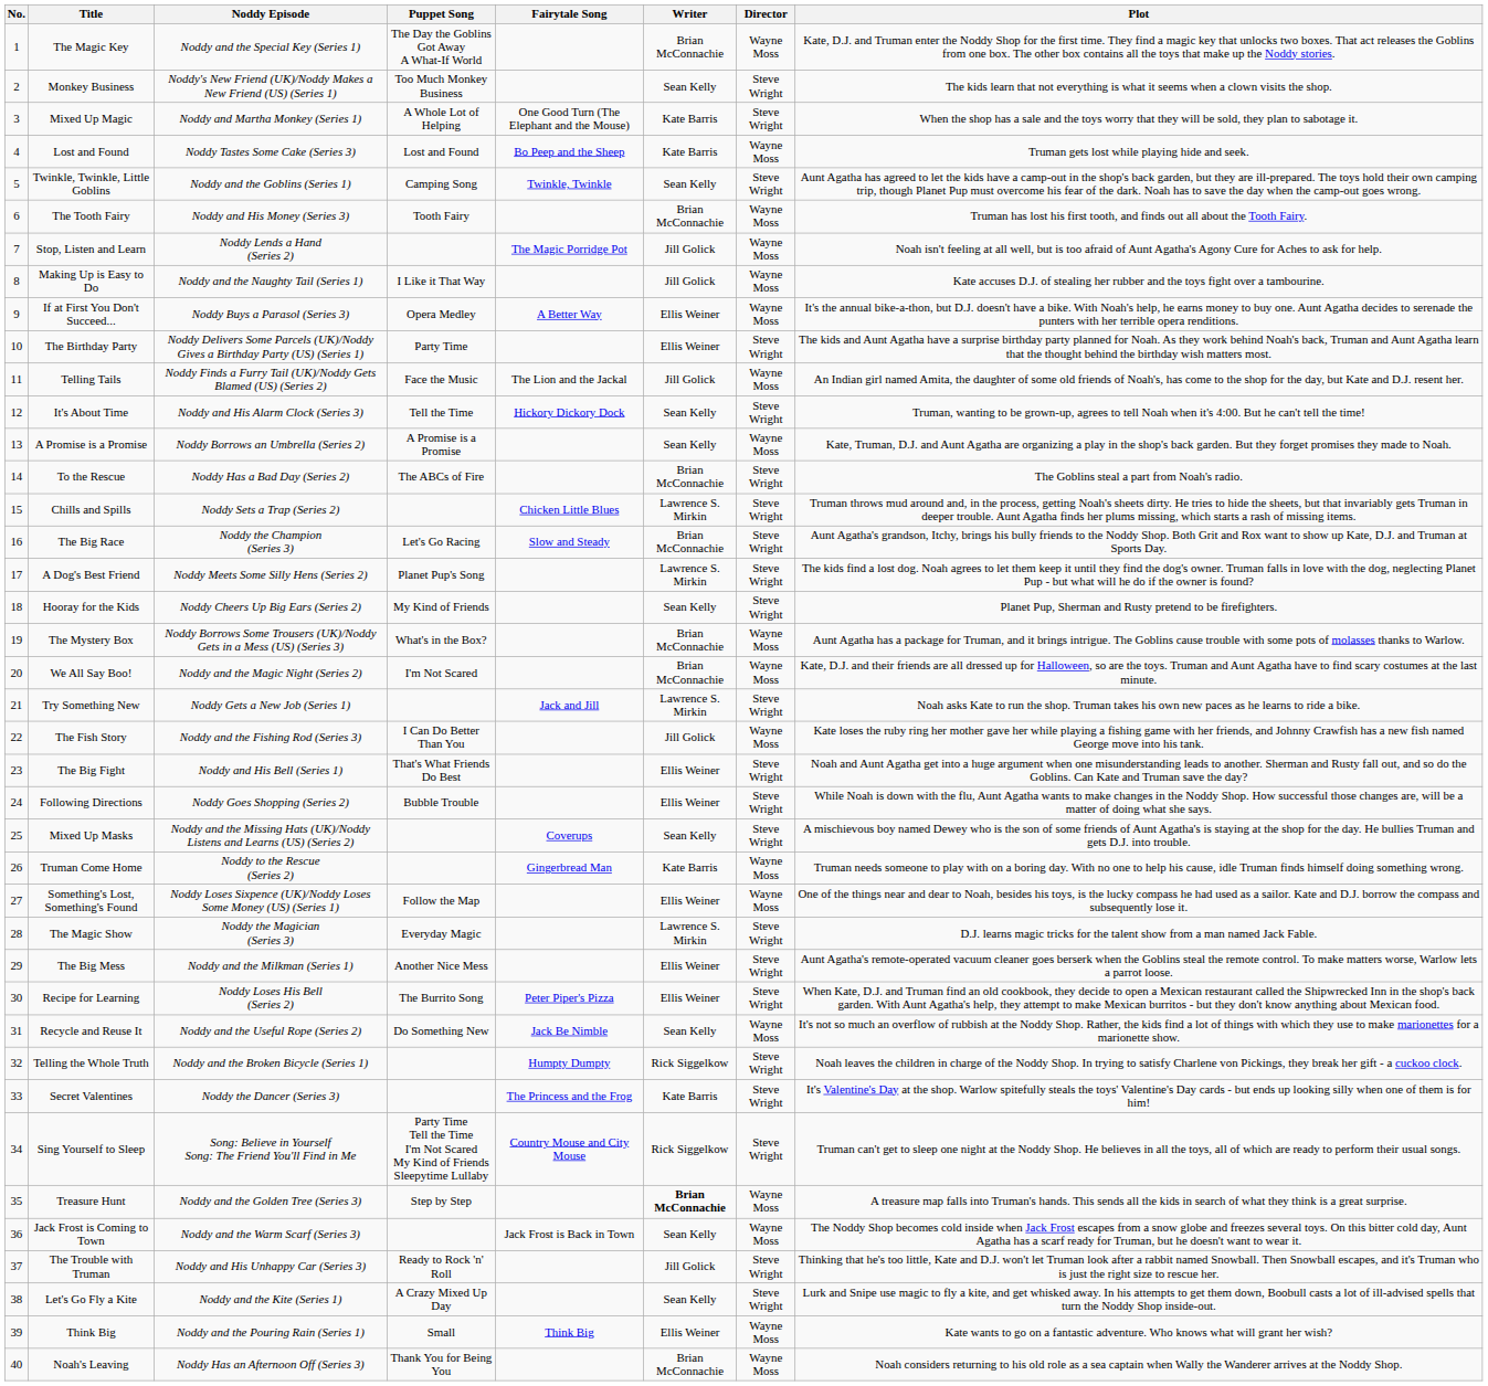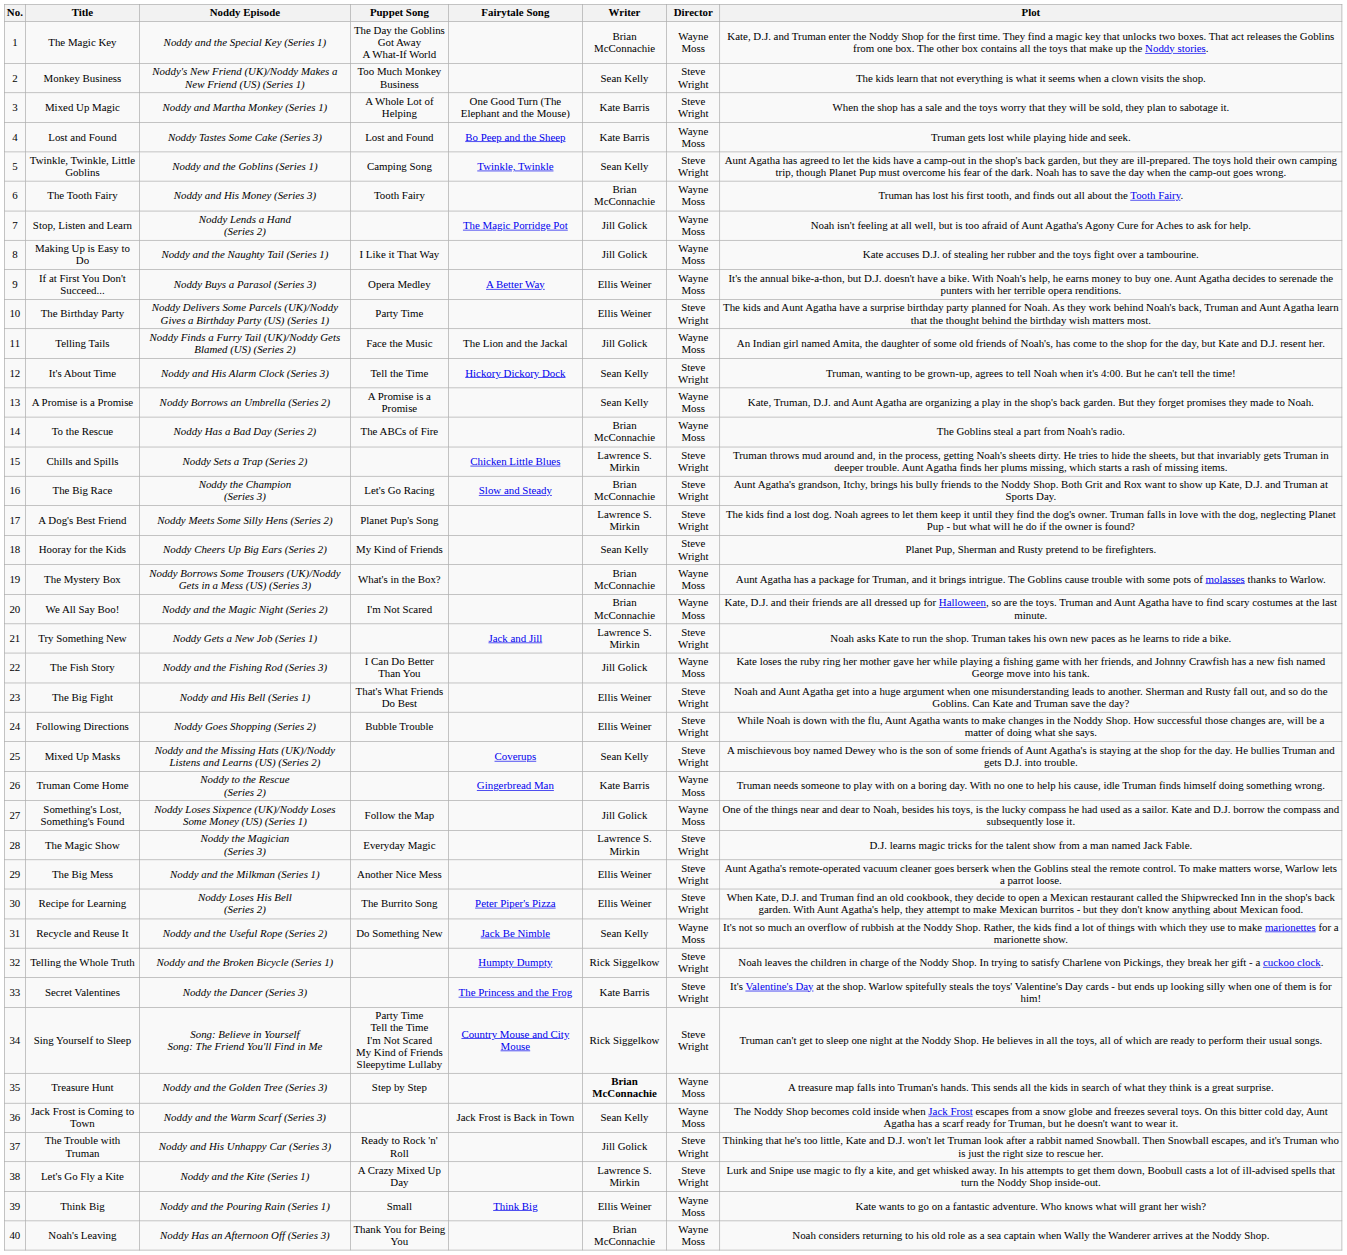To the Rescue | Director: Steve Wright -> Wayne Moss
Something's Lost, Something's Found | Writer: Ellis Weiner -> Jill Golick
Let's Go Fly a Kite | Writer: Sean Kelly -> Lawrence S. Mirkin
